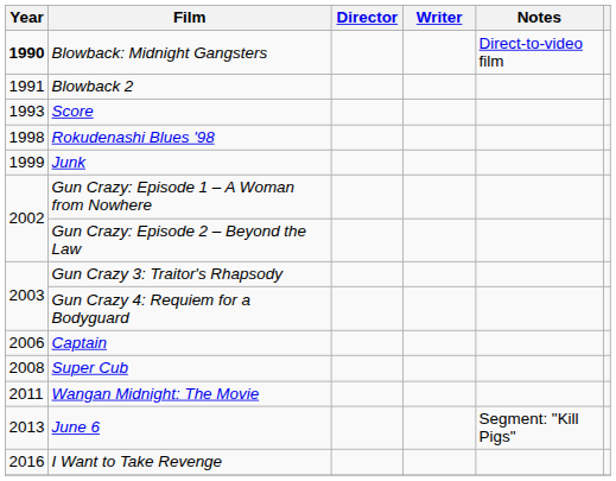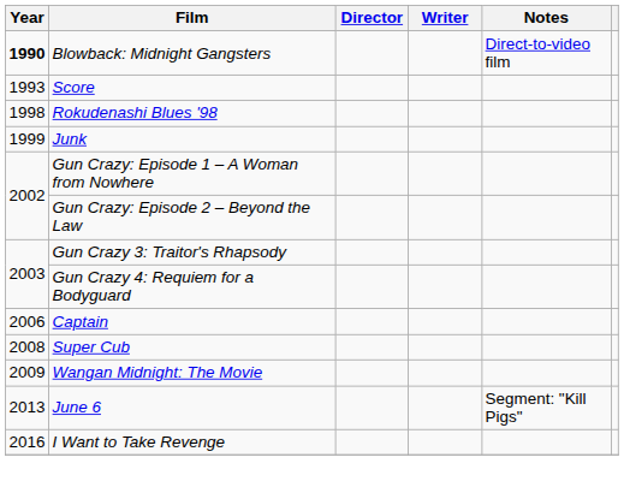- row: 1991 | Blowback 2
Wangan Midnight: The Movie | Year: 2011 -> 2009
